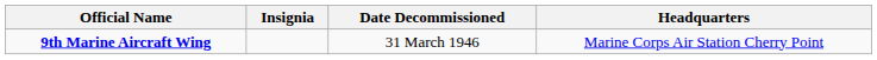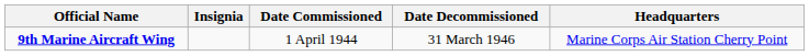+ column: Date Commissioned | 1 April 1944
